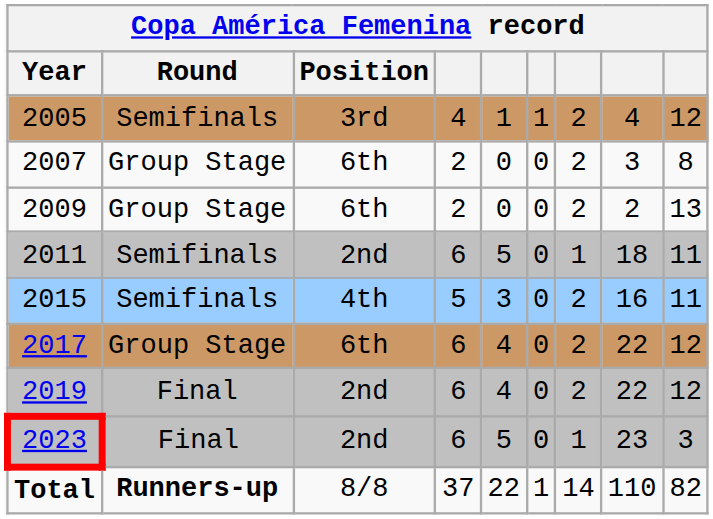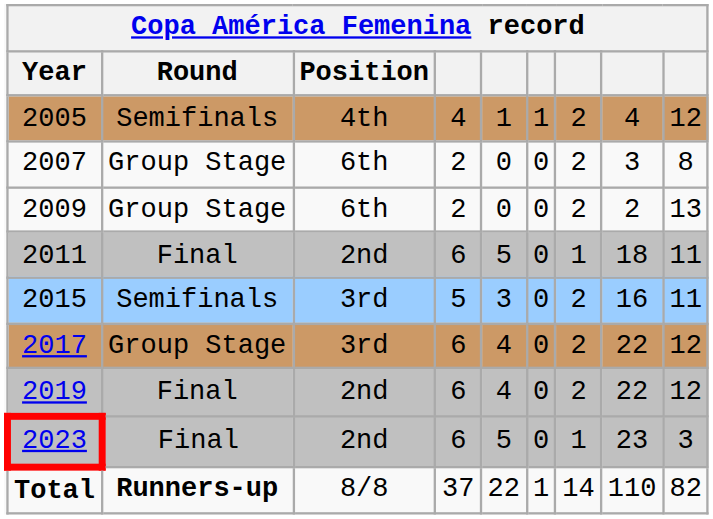2005 | Position: 3rd -> 4th
2011 | Round: Semifinals -> Final
2015 | Position: 4th -> 3rd
2017 | Position: 6th -> 3rd
